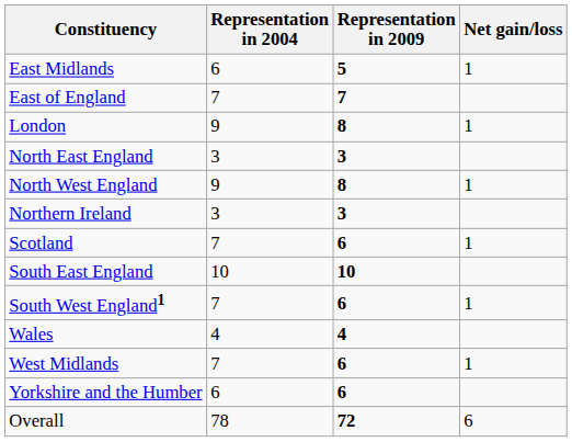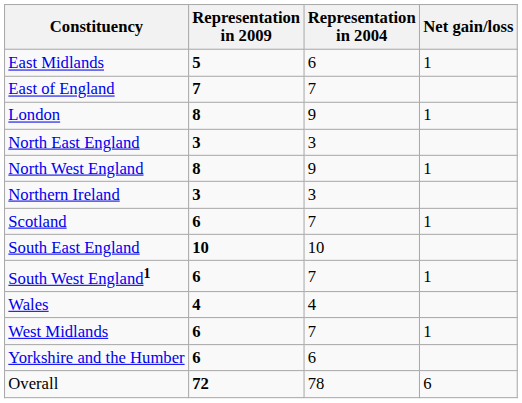columns swapped: Representation in 2004 <-> Representation in 2009
